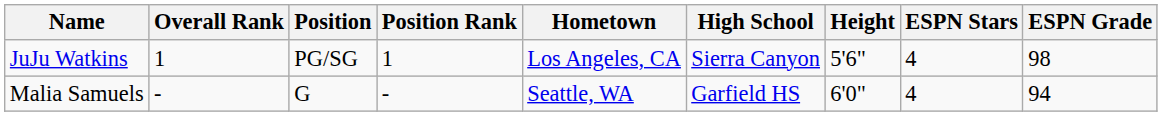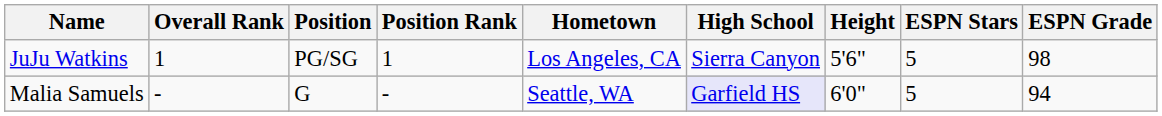JuJu Watkins | ESPN Stars: 4 -> 5
Malia Samuels | High School: no background -> lavender background
Malia Samuels | ESPN Stars: 4 -> 5
